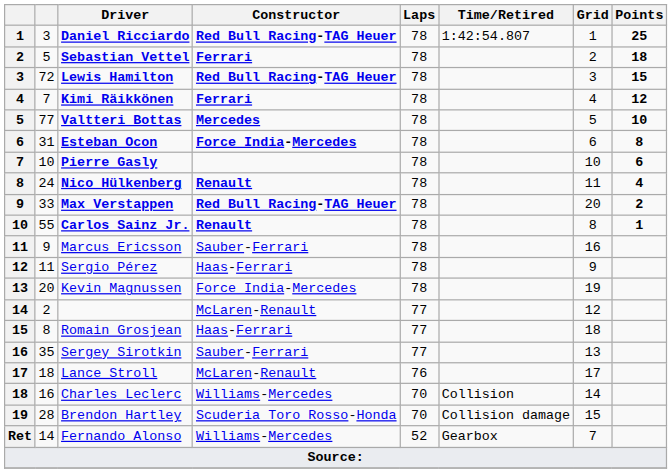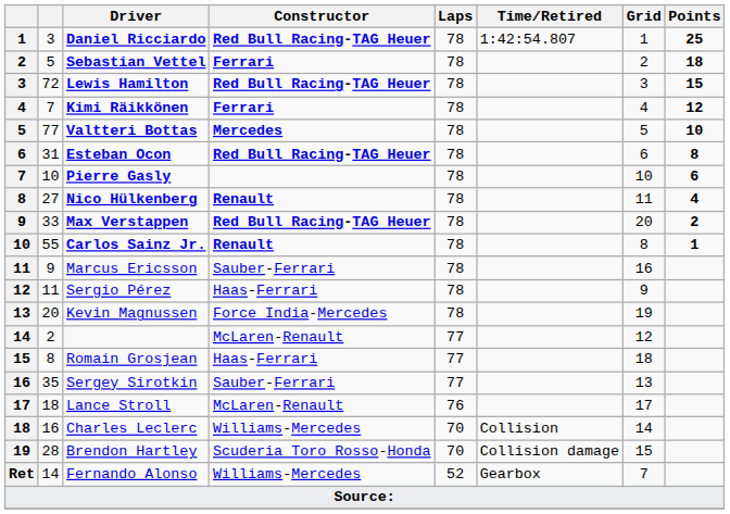Esteban Ocon | Constructor: Force India-Mercedes -> Red Bull Racing-TAG Heuer
Nico Hülkenberg | column 2: 24 -> 27
